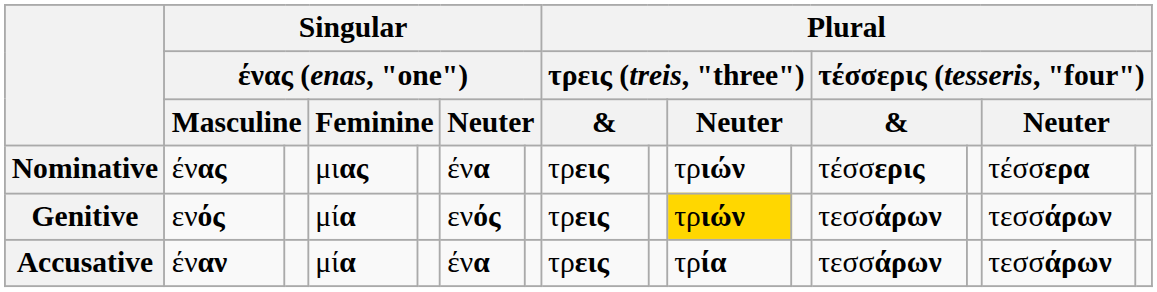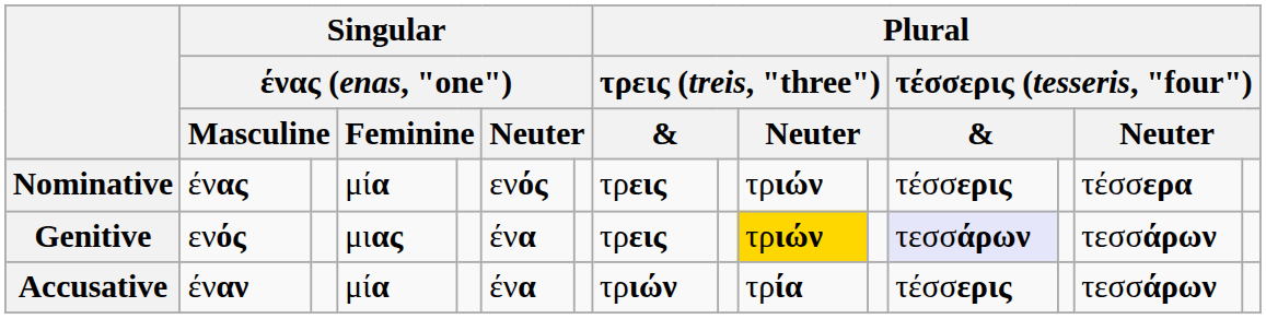Nominative | column 4: μιας -> μία
Nominative | column 6: ένα -> ενός
Genitive | column 4: μία -> μιας
Genitive | column 6: ενός -> ένα
Genitive | column 12: no background -> lavender background
Accusative | column 8: τρεις -> τριών
Accusative | column 12: τεσσάρων -> τέσσερις
